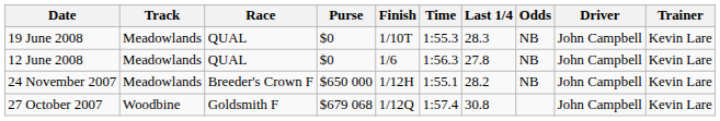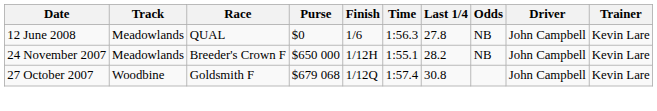- row: 19 June 2008 | Meadowlands | QUAL | $0 | 1/10T | 1:55.3 | 28.3 | NB | John Campbell | Kevin Lare
